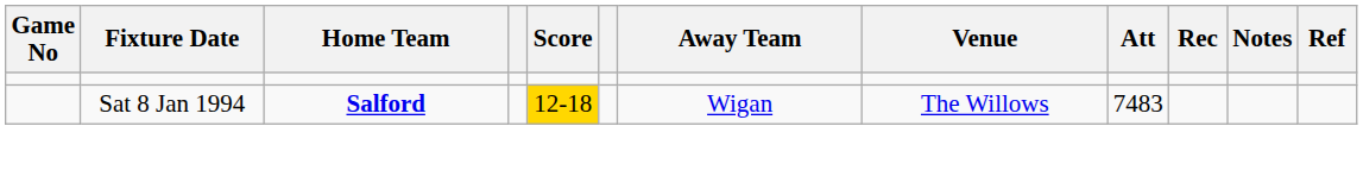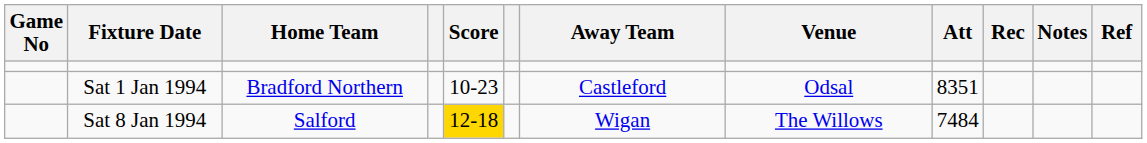+ row: Sat 1 Jan 1994 | Bradford Northern | 10-23 | Castleford | Odsal | 8351
Sat 8 Jan 1994 | Home Team: bold -> normal
Sat 8 Jan 1994 | Att: 7483 -> 7484
